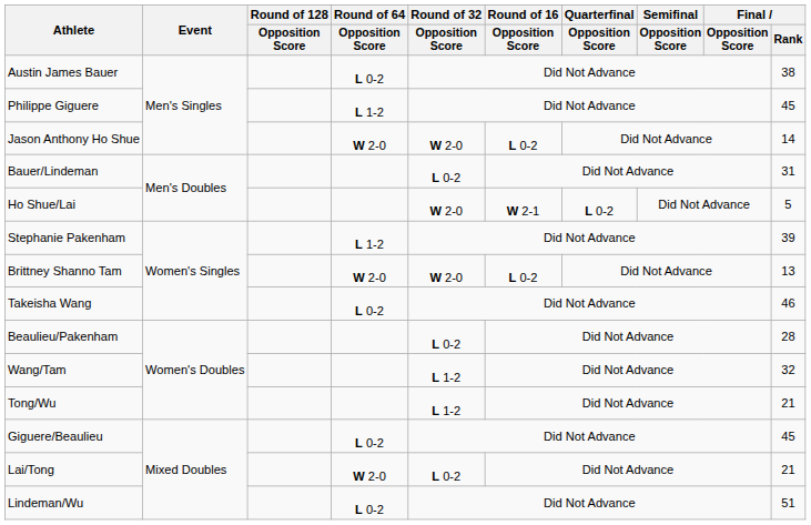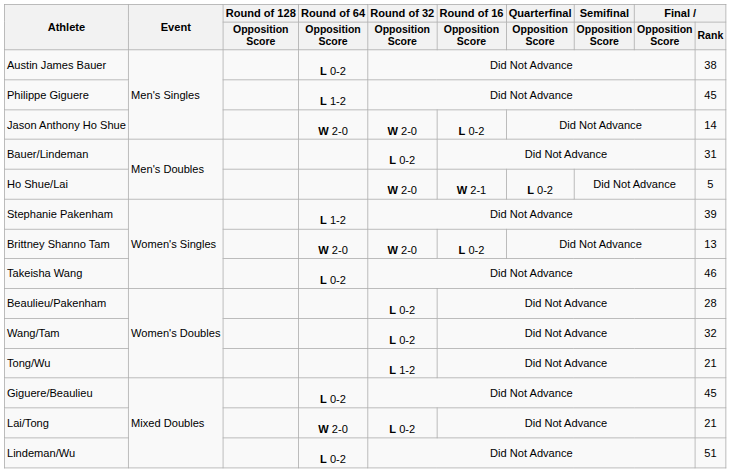Wang/Tam | Round of 32 / Opposition Score: L 1-2 -> L 0-2
